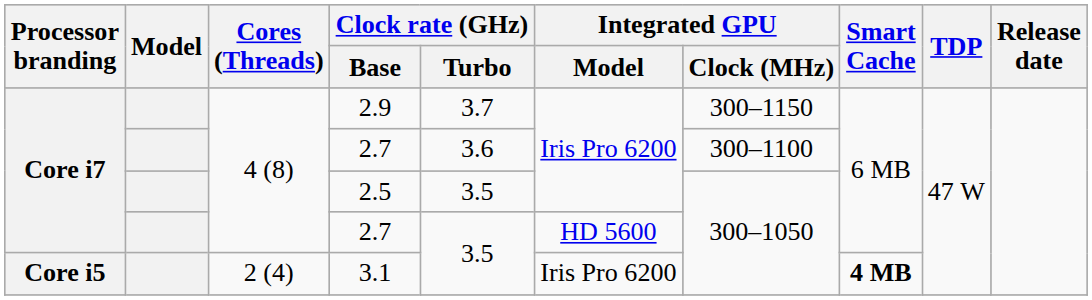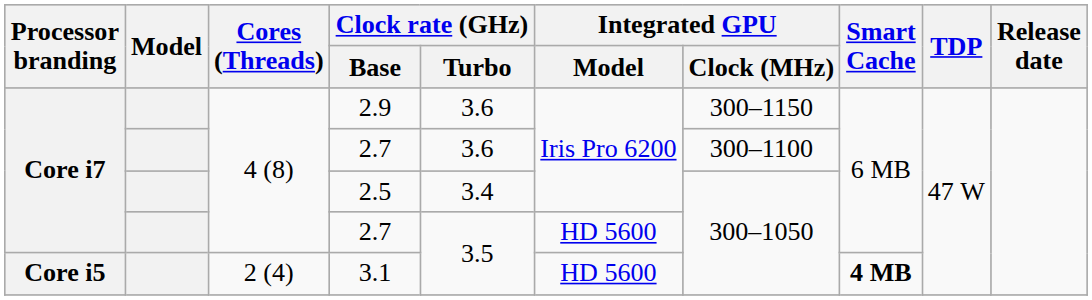2.9 | Clock rate (GHz) / Turbo: 3.7 -> 3.6
2.5 | Clock rate (GHz) / Turbo: 3.5 -> 3.4
3.1 | Integrated GPU / Model: Iris Pro 6200 -> HD 5600
